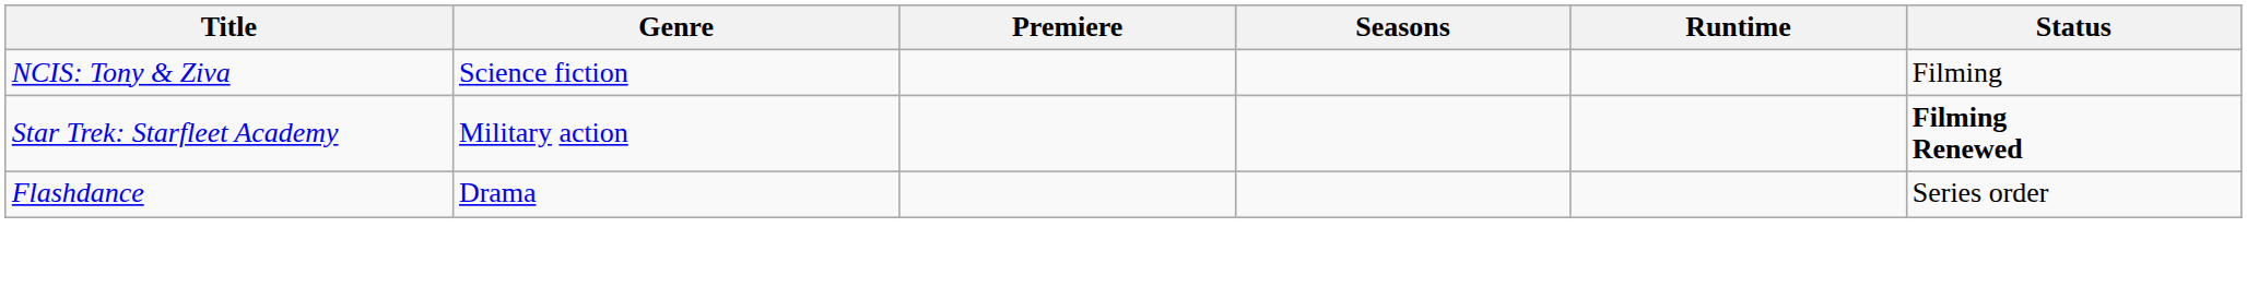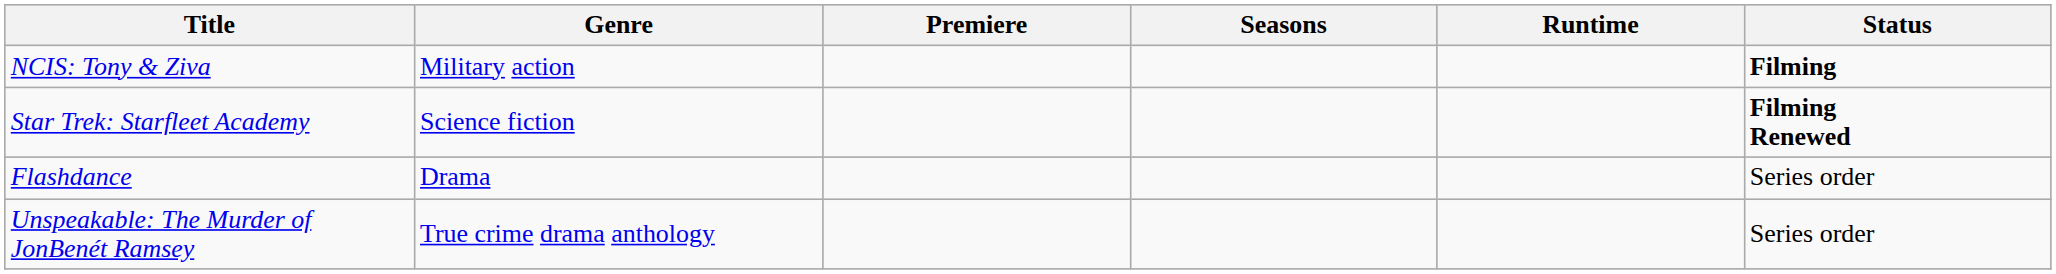NCIS: Tony & Ziva | Genre: Science fiction -> Military action
NCIS: Tony & Ziva | Status: normal -> bold
Star Trek: Starfleet Academy | Genre: Military action -> Science fiction
+ row: Unspeakable: The Murder of JonBenét Ramsey | True crime drama anthology | Series order
